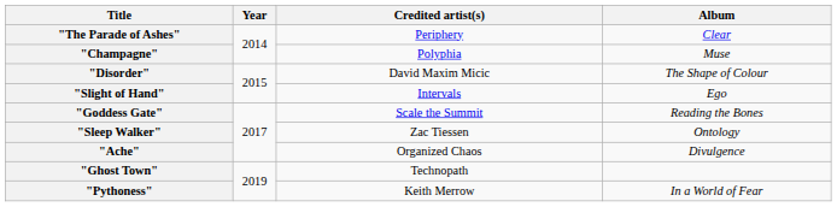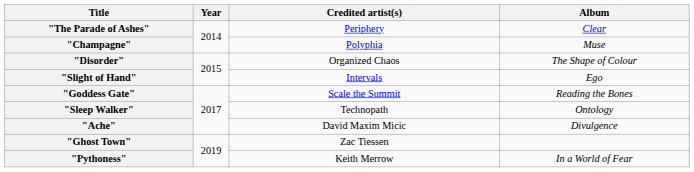"Disorder" | Credited artist(s): David Maxim Micic -> Organized Chaos
"Sleep Walker" | Credited artist(s): Zac Tiessen -> Technopath
"Ache" | Credited artist(s): Organized Chaos -> David Maxim Micic
"Ghost Town" | Credited artist(s): Technopath -> Zac Tiessen
